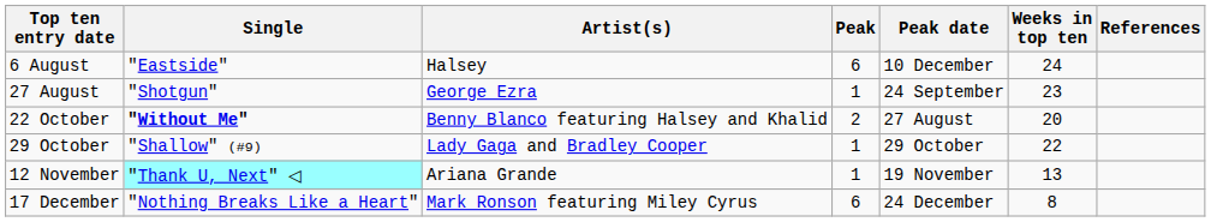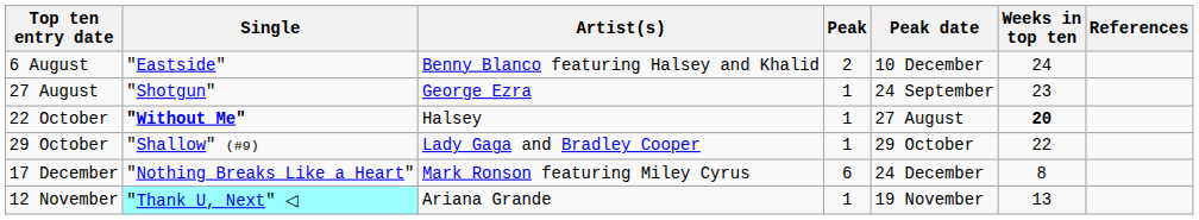6 August | Artist(s): Halsey -> Benny Blanco featuring Halsey and Khalid
6 August | Peak: 6 -> 2
22 October | Artist(s): Benny Blanco featuring Halsey and Khalid -> Halsey
22 October | Peak: 2 -> 1
22 October | Weeks in top ten: normal -> bold
rows swapped: 12 November <-> 17 December
